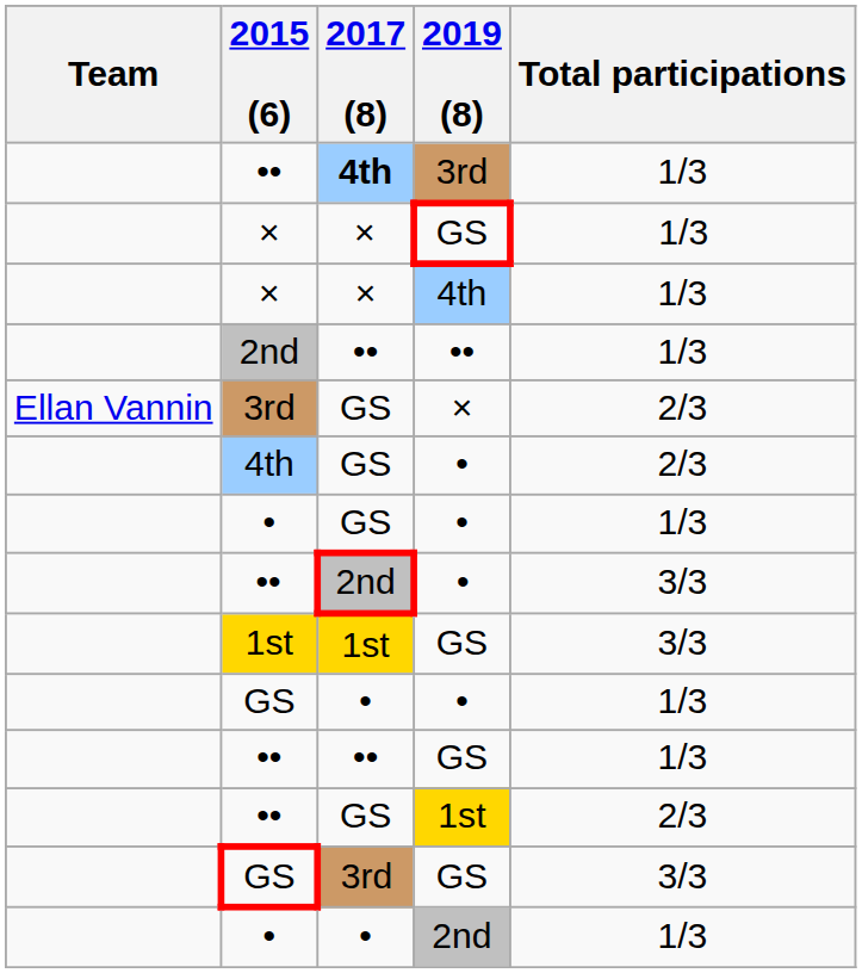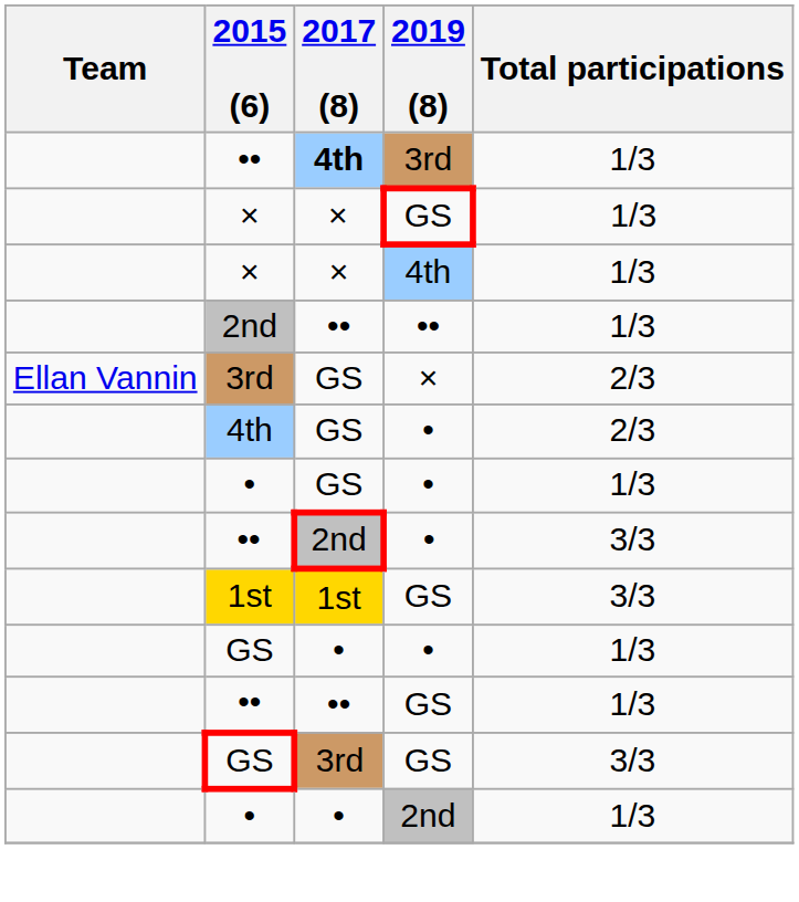- row: •• | GS | 1st | 2/3
